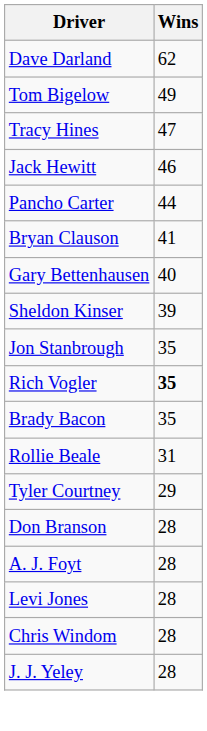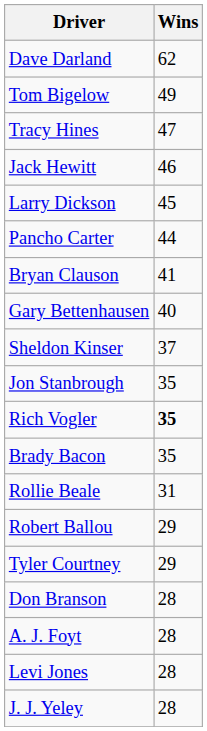+ row: Larry Dickson | 45
Sheldon Kinser | Wins: 39 -> 37
+ row: Robert Ballou | 29
- row: Chris Windom | 28
